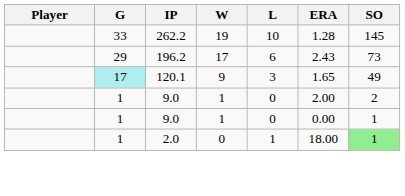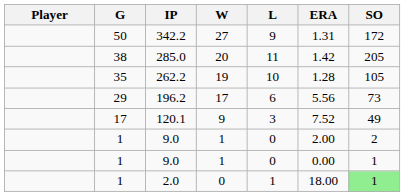+ row: 50 | 342.2 | 27 | 9 | 1.31 | 172
+ row: 38 | 285.0 | 20 | 11 | 1.42 | 205
262.2 | G: 33 -> 35
262.2 | SO: 145 -> 105
196.2 | ERA: 2.43 -> 5.56
120.1 | G: paleturquoise background -> no background
120.1 | ERA: 1.65 -> 7.52
